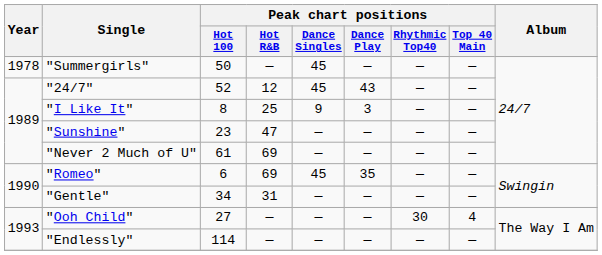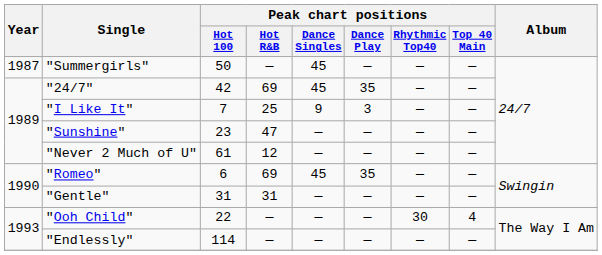"Summergirls" | Year: 1978 -> 1987
"24/7" | Peak chart positions / Hot 100: 52 -> 42
"24/7" | Peak chart positions / Hot R&B: 12 -> 69
"24/7" | Peak chart positions / Dance Play: 43 -> 35
"I Like It" | Peak chart positions / Hot 100: 8 -> 7
"Never 2 Much of U" | Peak chart positions / Hot R&B: 69 -> 12
"Gentle" | Peak chart positions / Hot 100: 34 -> 31
"Ooh Child" | Peak chart positions / Hot 100: 27 -> 22
